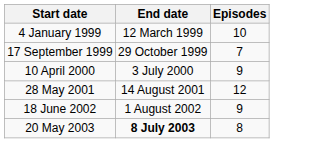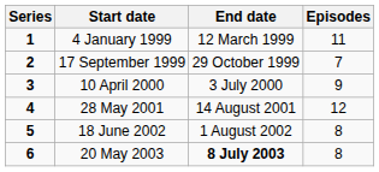+ column: Series | 1 | 2 | 3 | 4 | 5 | 6
4 January 1999 | Episodes: 10 -> 11
18 June 2002 | Episodes: 9 -> 8
